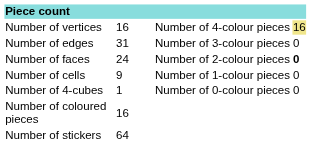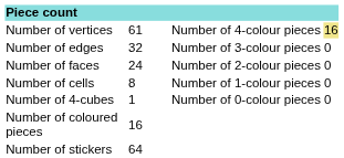Number of vertices | column 2: 16 -> 61
Number of edges | column 2: 31 -> 32
Number of faces | column 4: bold -> normal
Number of cells | column 2: 9 -> 8
